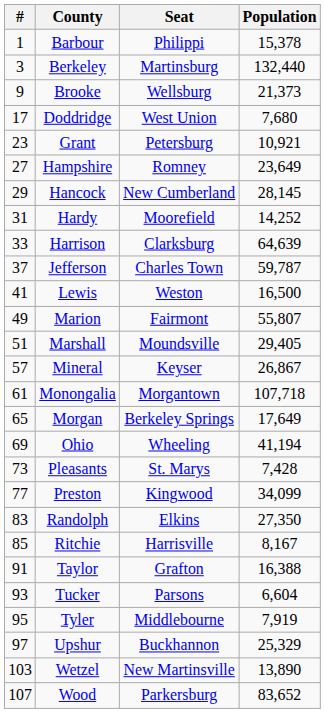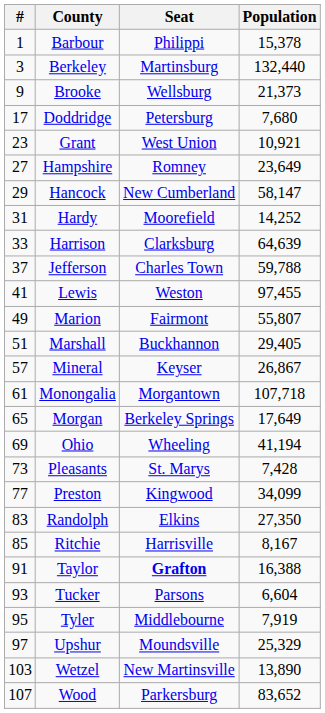Doddridge | Seat: West Union -> Petersburg
Grant | Seat: Petersburg -> West Union
Hancock | Population: 28,145 -> 58,147
Jefferson | Population: 59,787 -> 59,788
Lewis | Population: 16,500 -> 97,455
Marshall | Seat: Moundsville -> Buckhannon
Taylor | Seat: normal -> bold
Upshur | Seat: Buckhannon -> Moundsville
